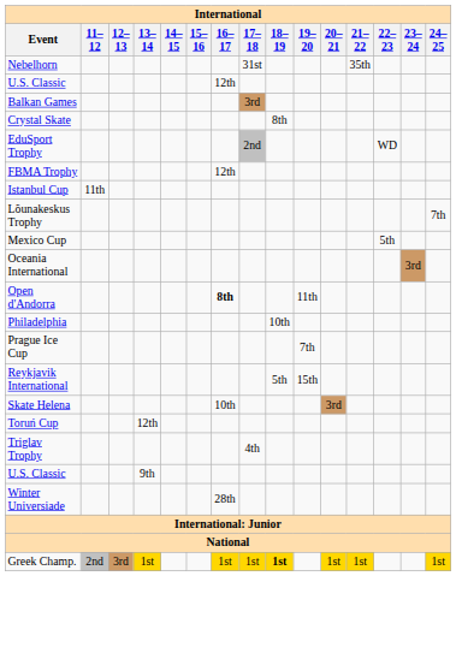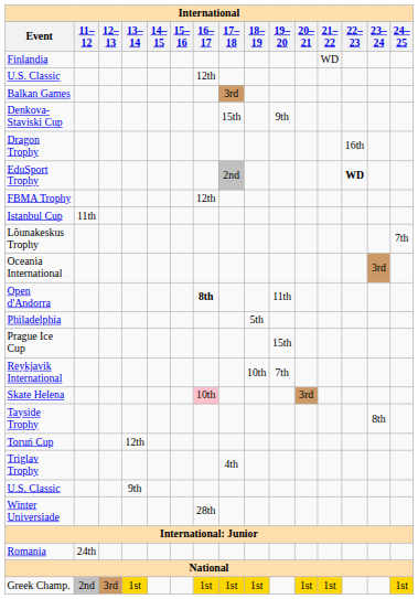+ row: Finlandia | WD
- row: Nebelhorn | 31st | 35th
- row: Crystal Skate | 8th
+ row: Denkova-Staviski Cup | 15th | 9th
+ row: Dragon Trophy | 16th
EduSport Trophy | 22–23: normal -> bold
- row: Mexico Cup | 5th
Philadelphia | 18–19: 10th -> 5th
Prague Ice Cup | 19–20: 7th -> 15th
Reykjavik International | 18–19: 5th -> 10th
Reykjavik International | 19–20: 15th -> 7th
Skate Helena | 16–17: no background -> pink background
+ row: Tayside Trophy | 8th
+ row: Romania | 24th
Greek Champ. | 18–19: bold -> normal
